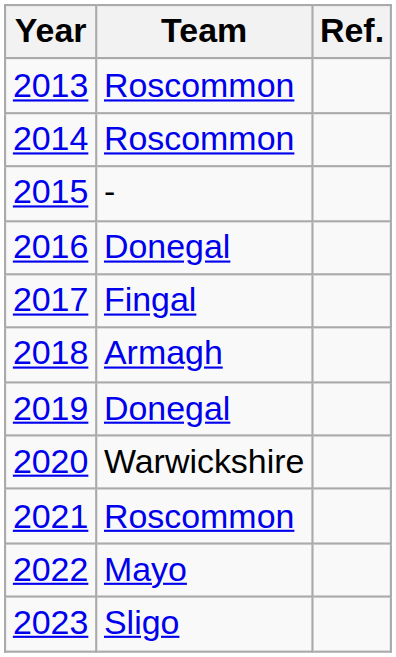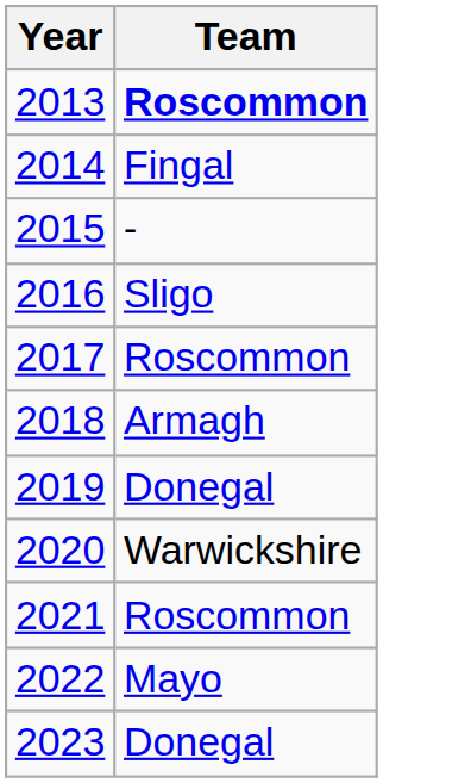- column: Ref.
2013 | Team: normal -> bold
2014 | Team: Roscommon -> Fingal
2016 | Team: Donegal -> Sligo
2017 | Team: Fingal -> Roscommon
2023 | Team: Sligo -> Donegal
